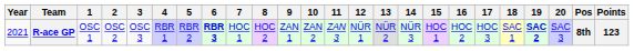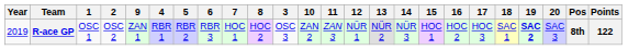columns swapped: 3 <-> 9
R-ace GP | Year: 2021 -> 2019
R-ace GP | 6: bold -> normal
R-ace GP | Points: 123 -> 122
